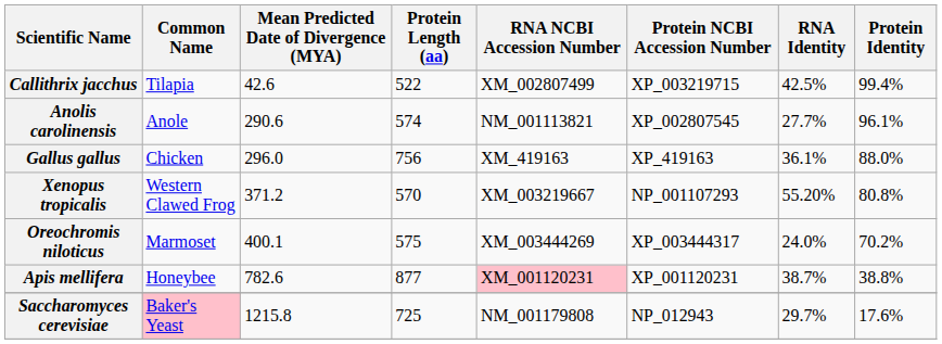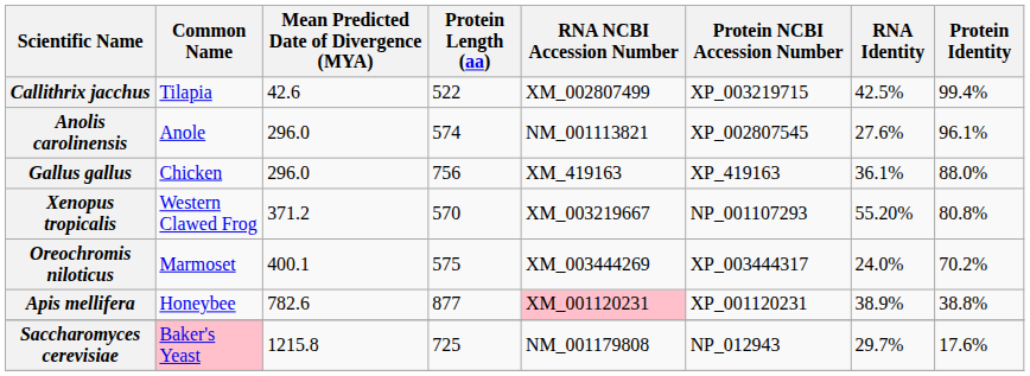Anolis carolinensis | Mean Predicted Date of Divergence (MYA): 290.6 -> 296.0
Anolis carolinensis | RNA Identity: 27.7% -> 27.6%
Apis mellifera | RNA Identity: 38.7% -> 38.9%
